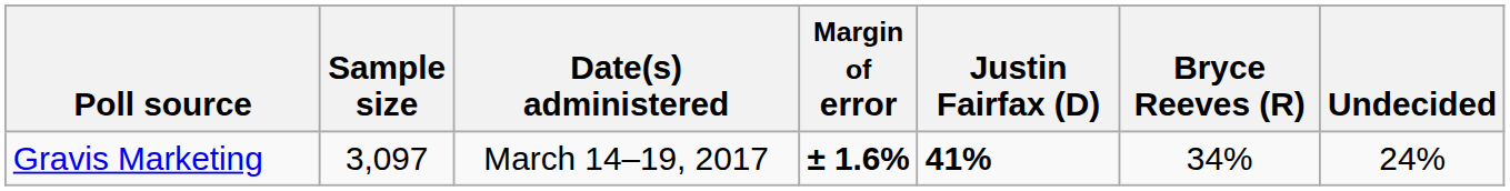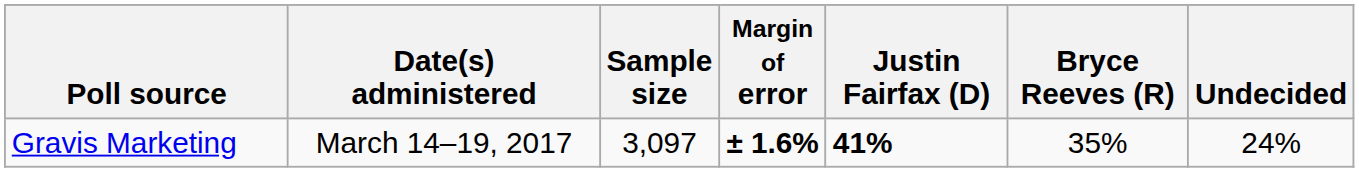columns swapped: Date(s) administered <-> Sample size
Gravis Marketing | Bryce Reeves (R): 34% -> 35%
